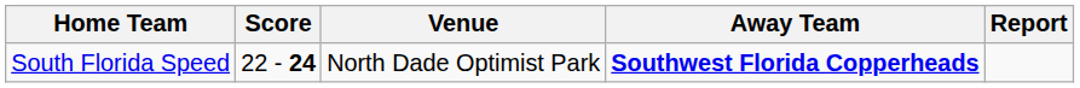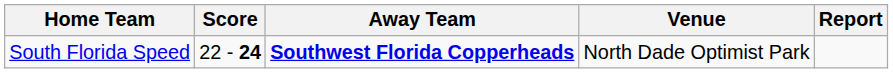columns swapped: Away Team <-> Venue
